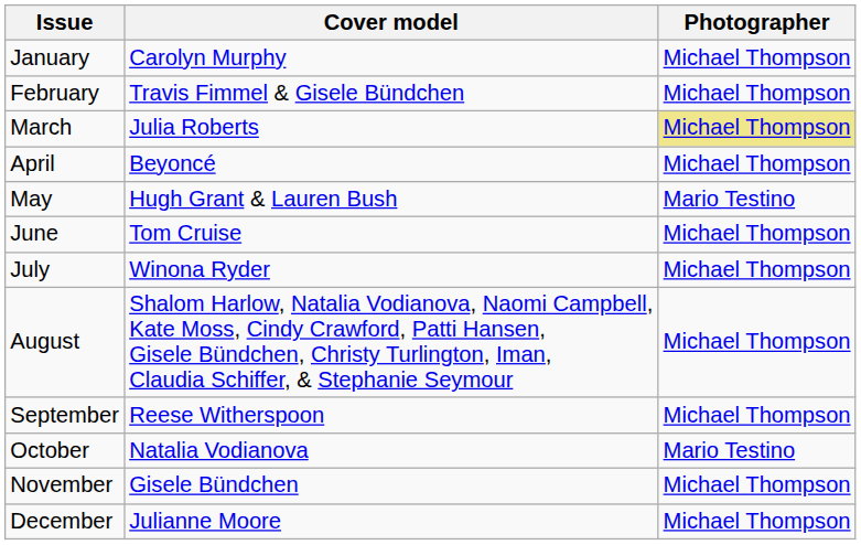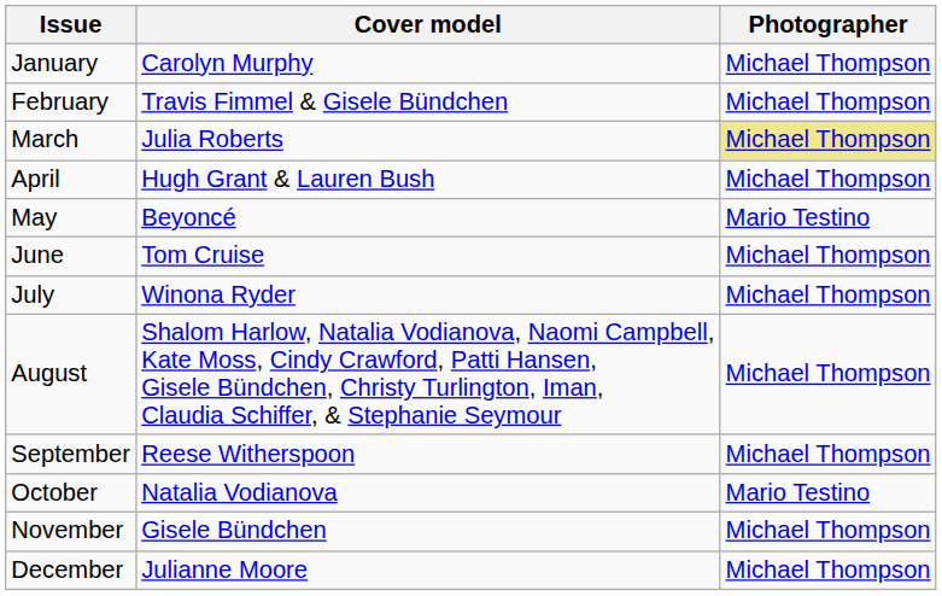April | Cover model: Beyoncé -> Hugh Grant & Lauren Bush
May | Cover model: Hugh Grant & Lauren Bush -> Beyoncé
